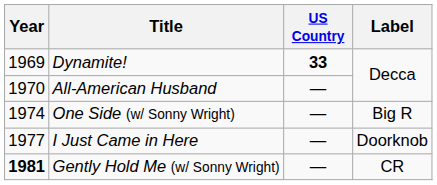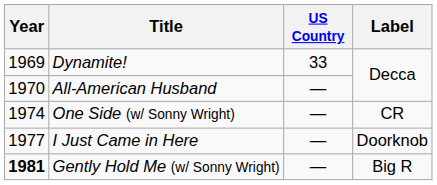Dynamite! | US Country: bold -> normal
One Side (w/ Sonny Wright) | Label: Big R -> CR
Gently Hold Me (w/ Sonny Wright) | Label: CR -> Big R
